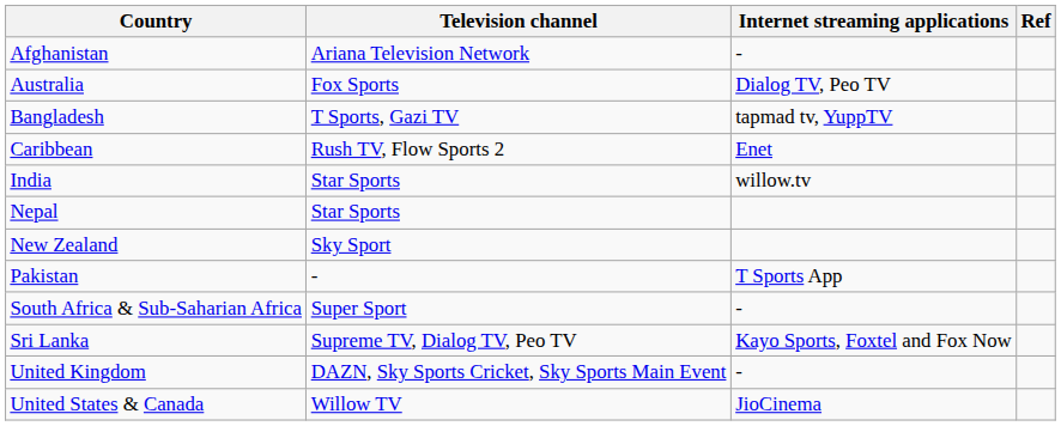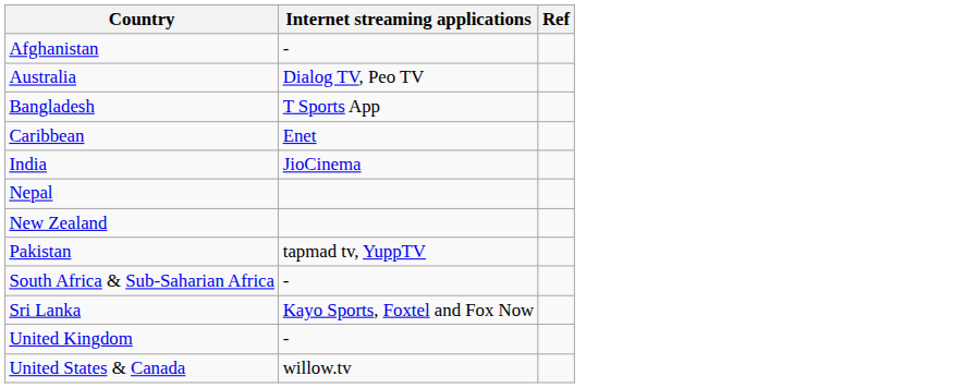- column: Television channel | Ariana Television Network | Fox Sports | T Sports, Gazi TV | Rush TV, Flow Sports 2 | Star Sports | Star Sports | Sky Sport | - | Super Sport | Supreme TV, Dialog TV, Peo TV | DAZN, Sky Sports Cricket, Sky Sports Main Event | Willow TV
Bangladesh | Internet streaming applications: tapmad tv, YuppTV -> T Sports App
India | Internet streaming applications: willow.tv -> JioCinema
Pakistan | Internet streaming applications: T Sports App -> tapmad tv, YuppTV
United States & Canada | Internet streaming applications: JioCinema -> willow.tv
